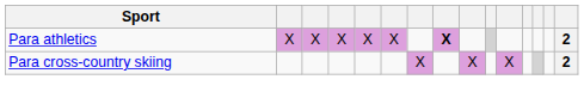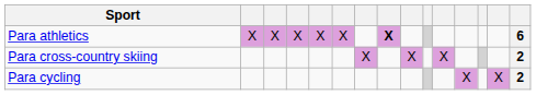Para athletics | column 15: 2 -> 6
+ row: Para cycling | X | X | 2
